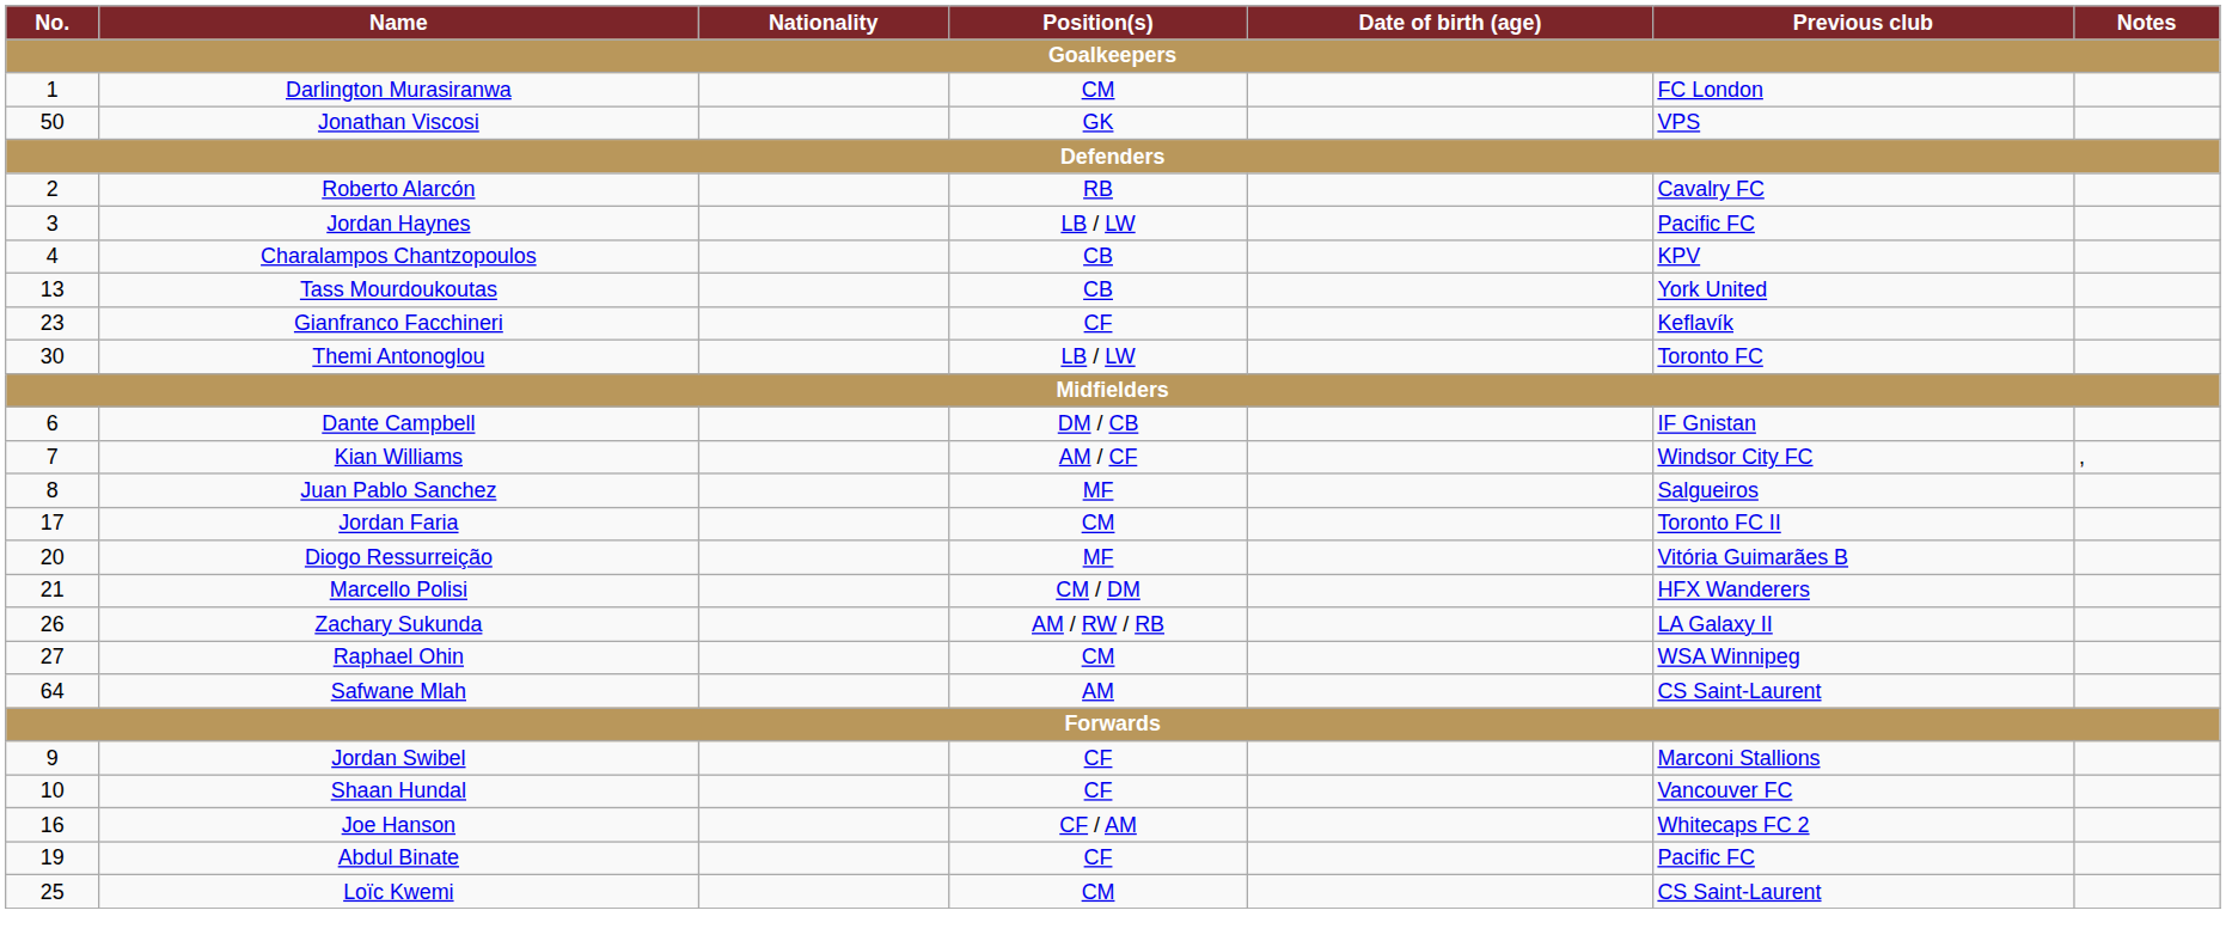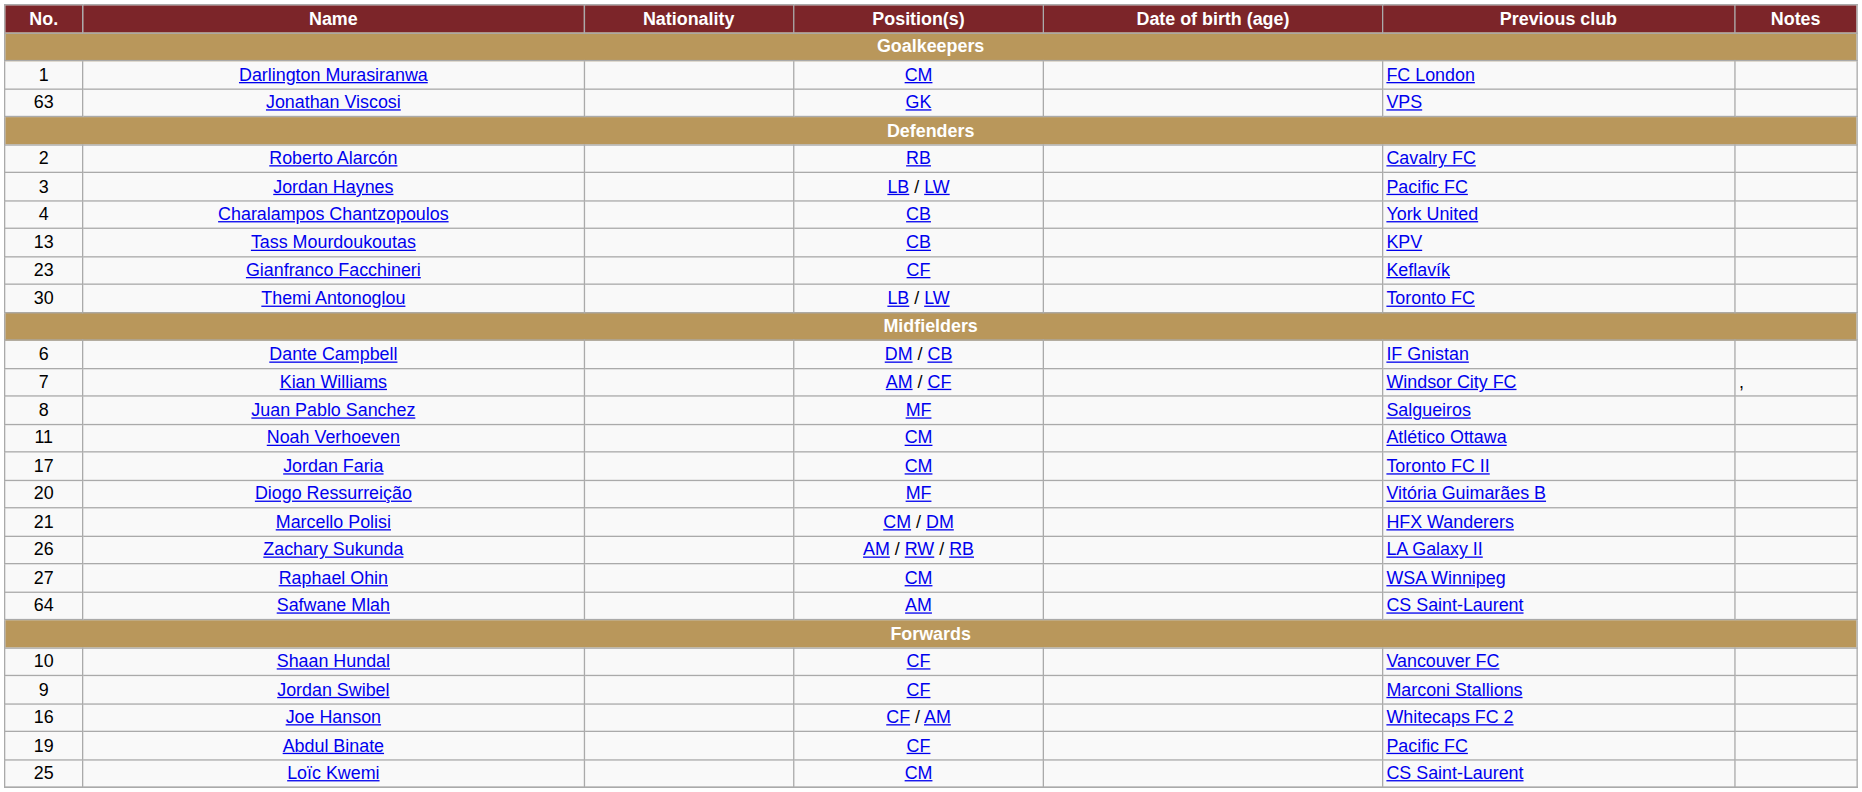Jonathan Viscosi | No.: 50 -> 63
Charalampos Chantzopoulos | Previous club: KPV -> York United
Tass Mourdoukoutas | Previous club: York United -> KPV
+ row: 11 | Noah Verhoeven | CM | Atlético Ottawa
rows swapped: Jordan Swibel <-> Shaan Hundal
